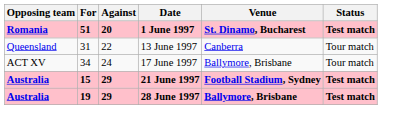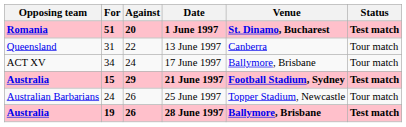+ row: Australian Barbarians | 24 | 26 | 25 June 1997 | Topper Stadium, Newcastle | Tour match
28 June 1997 | Against: 29 -> 26
